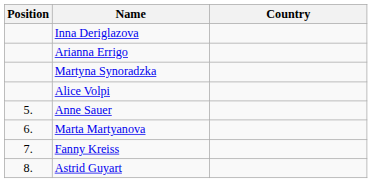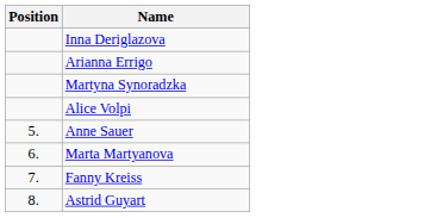- column: Country
